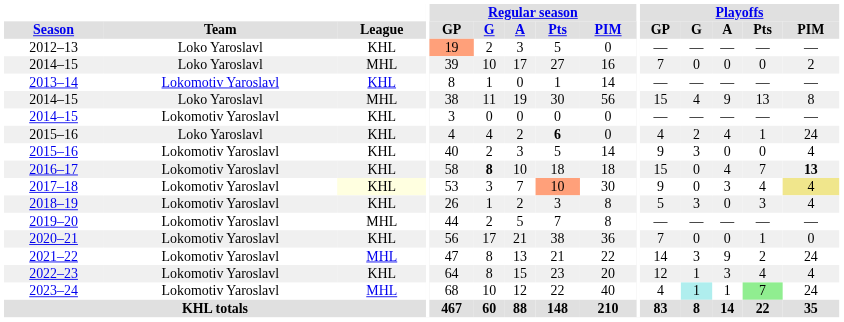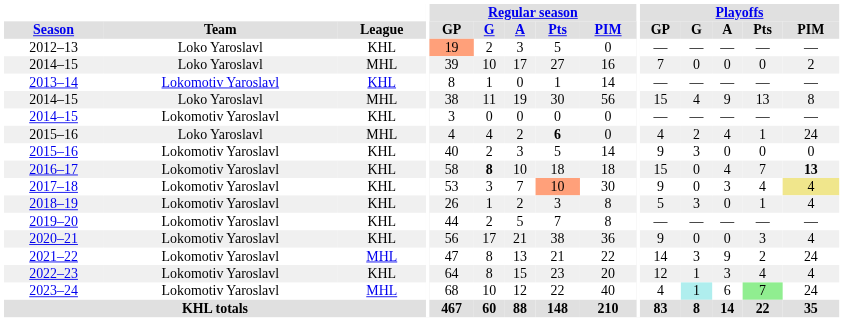2015–16 / Loko Yaroslavl | League: KHL -> MHL
2015–16 / Lokomotiv Yaroslavl | Playoffs / PIM: 4 -> 0
2017–18 | League: lightyellow background -> no background
2018–19 | Playoffs / Pts: 3 -> 1
2019–20 | League: MHL -> KHL
2020–21 | Playoffs / GP: 7 -> 9
2020–21 | Playoffs / Pts: 1 -> 3
2020–21 | Playoffs / PIM: 0 -> 4
2023–24 | Playoffs / A: 1 -> 6
